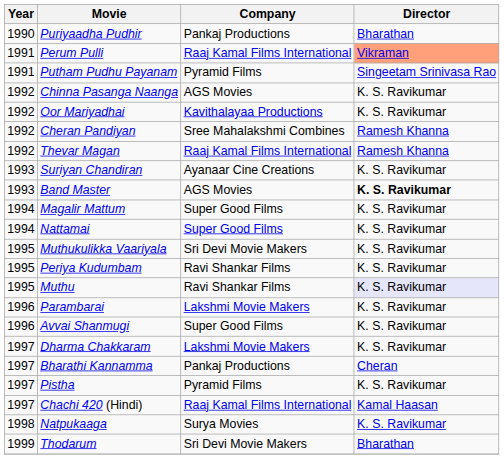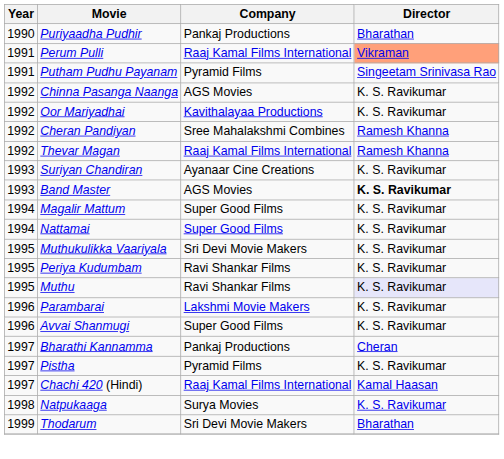- row: 1997 | Dharma Chakkaram | Lakshmi Movie Makers | K. S. Ravikumar
